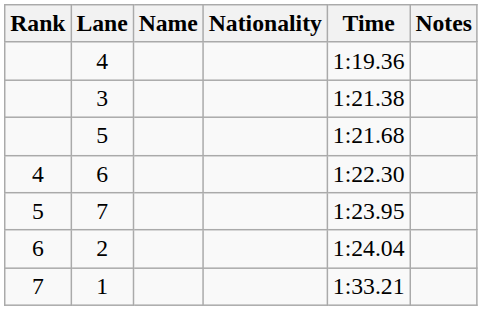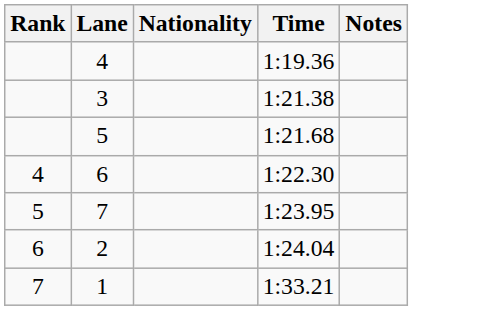- column: Name
